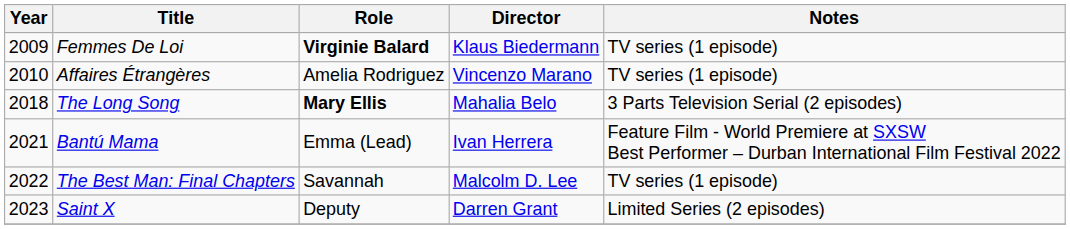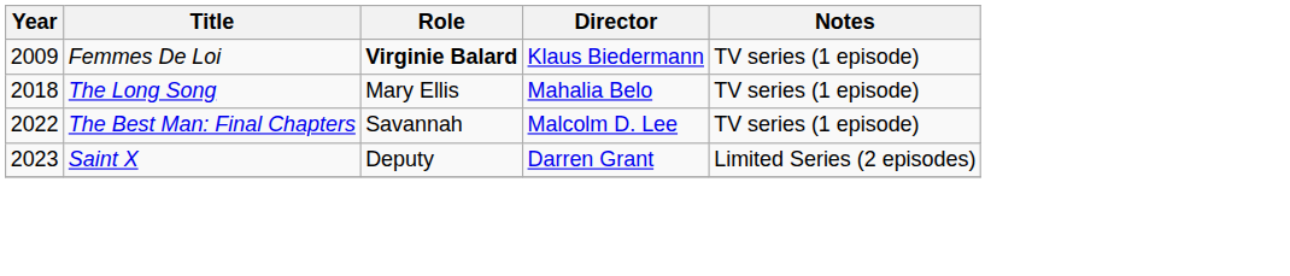- row: 2010 | Affaires Étrangères | Amelia Rodriguez | Vincenzo Marano | TV series (1 episode)
The Long Song | Role: bold -> normal
The Long Song | Notes: 3 Parts Television Serial (2 episodes) -> TV series (1 episode)
- row: 2021 | Bantú Mama | Emma (Lead) | Ivan Herrera | Feature Film - World Premiere at SXSW Best Performer – Durban International Film Festival 2022
